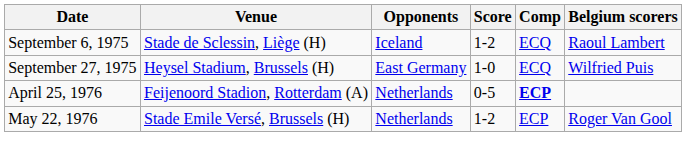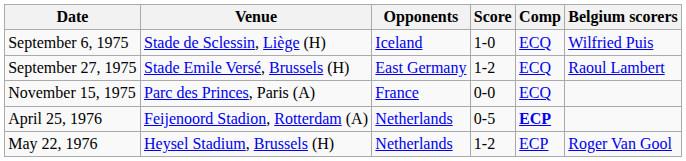September 6, 1975 | Score: 1-2 -> 1-0
September 6, 1975 | Belgium scorers: Raoul Lambert -> Wilfried Puis
September 27, 1975 | Venue: Heysel Stadium, Brussels (H) -> Stade Emile Versé, Brussels (H)
September 27, 1975 | Score: 1-0 -> 1-2
September 27, 1975 | Belgium scorers: Wilfried Puis -> Raoul Lambert
+ row: November 15, 1975 | Parc des Princes, Paris (A) | France | 0-0 | ECQ
May 22, 1976 | Venue: Stade Emile Versé, Brussels (H) -> Heysel Stadium, Brussels (H)
